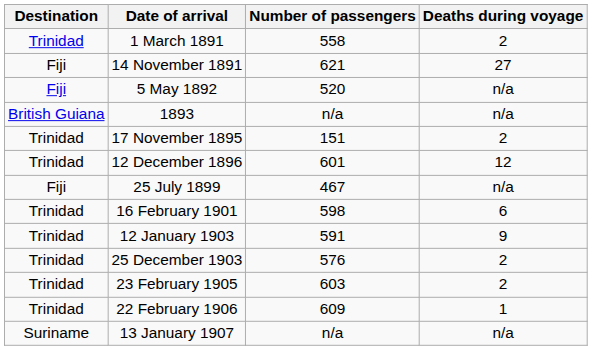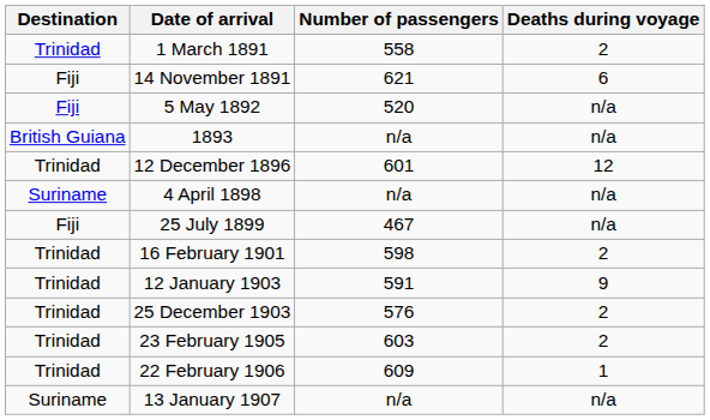14 November 1891 | Deaths during voyage: 27 -> 6
- row: Trinidad | 17 November 1895 | 151 | 2
+ row: Suriname | 4 April 1898 | n/a | n/a
16 February 1901 | Deaths during voyage: 6 -> 2
